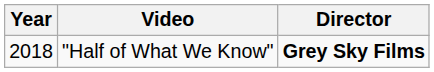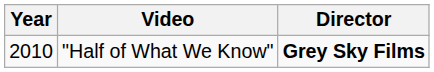"Half of What We Know" | Year: 2018 -> 2010
